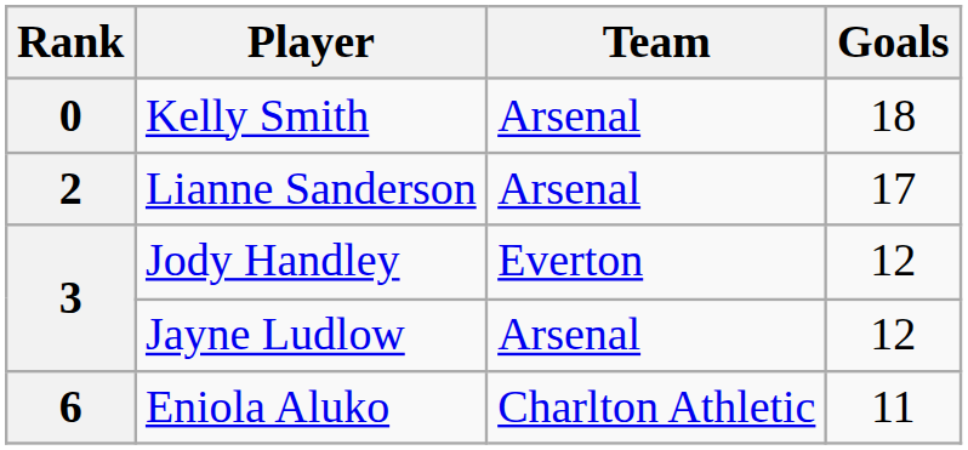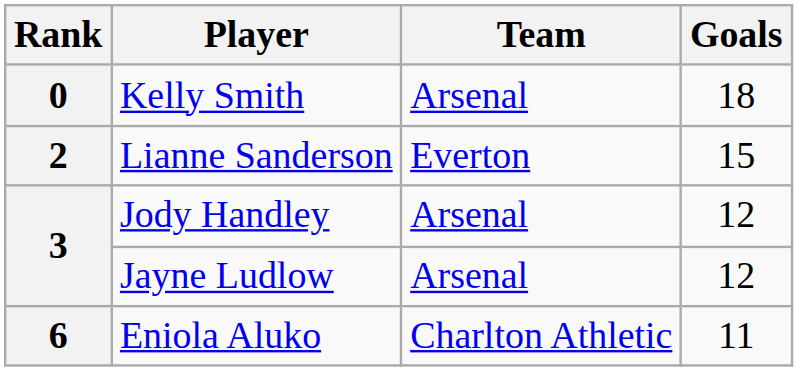Lianne Sanderson | Team: Arsenal -> Everton
Lianne Sanderson | Goals: 17 -> 15
Jody Handley | Team: Everton -> Arsenal
